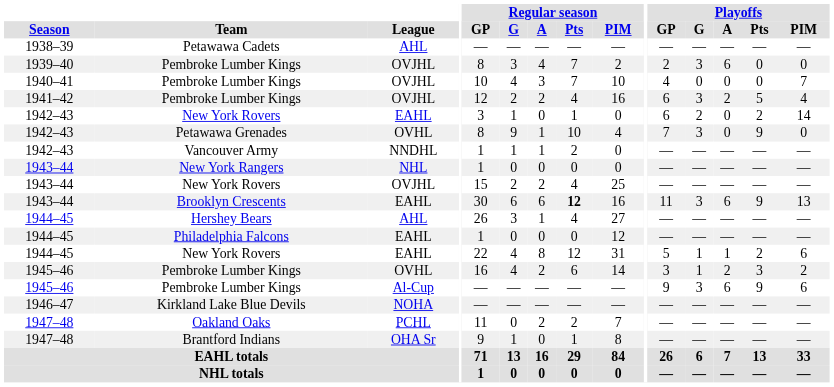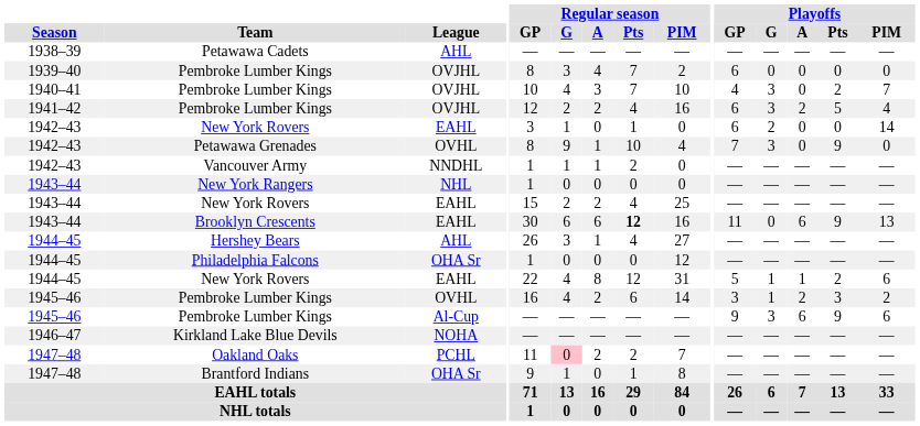1939–40 / Pembroke Lumber Kings | Playoffs / GP: 2 -> 6
1939–40 / Pembroke Lumber Kings | Playoffs / G: 3 -> 0
1939–40 / Pembroke Lumber Kings | Playoffs / A: 6 -> 0
1940–41 / Pembroke Lumber Kings | Playoffs / G: 0 -> 3
1940–41 / Pembroke Lumber Kings | Playoffs / Pts: 0 -> 2
1942–43 / New York Rovers | Playoffs / Pts: 2 -> 0
1943–44 / New York Rovers | League: OVJHL -> EAHL
Brooklyn Crescents | Playoffs / G: 3 -> 0
Philadelphia Falcons | League: EAHL -> OHA Sr
Oakland Oaks | Regular season / G: no background -> pink background
